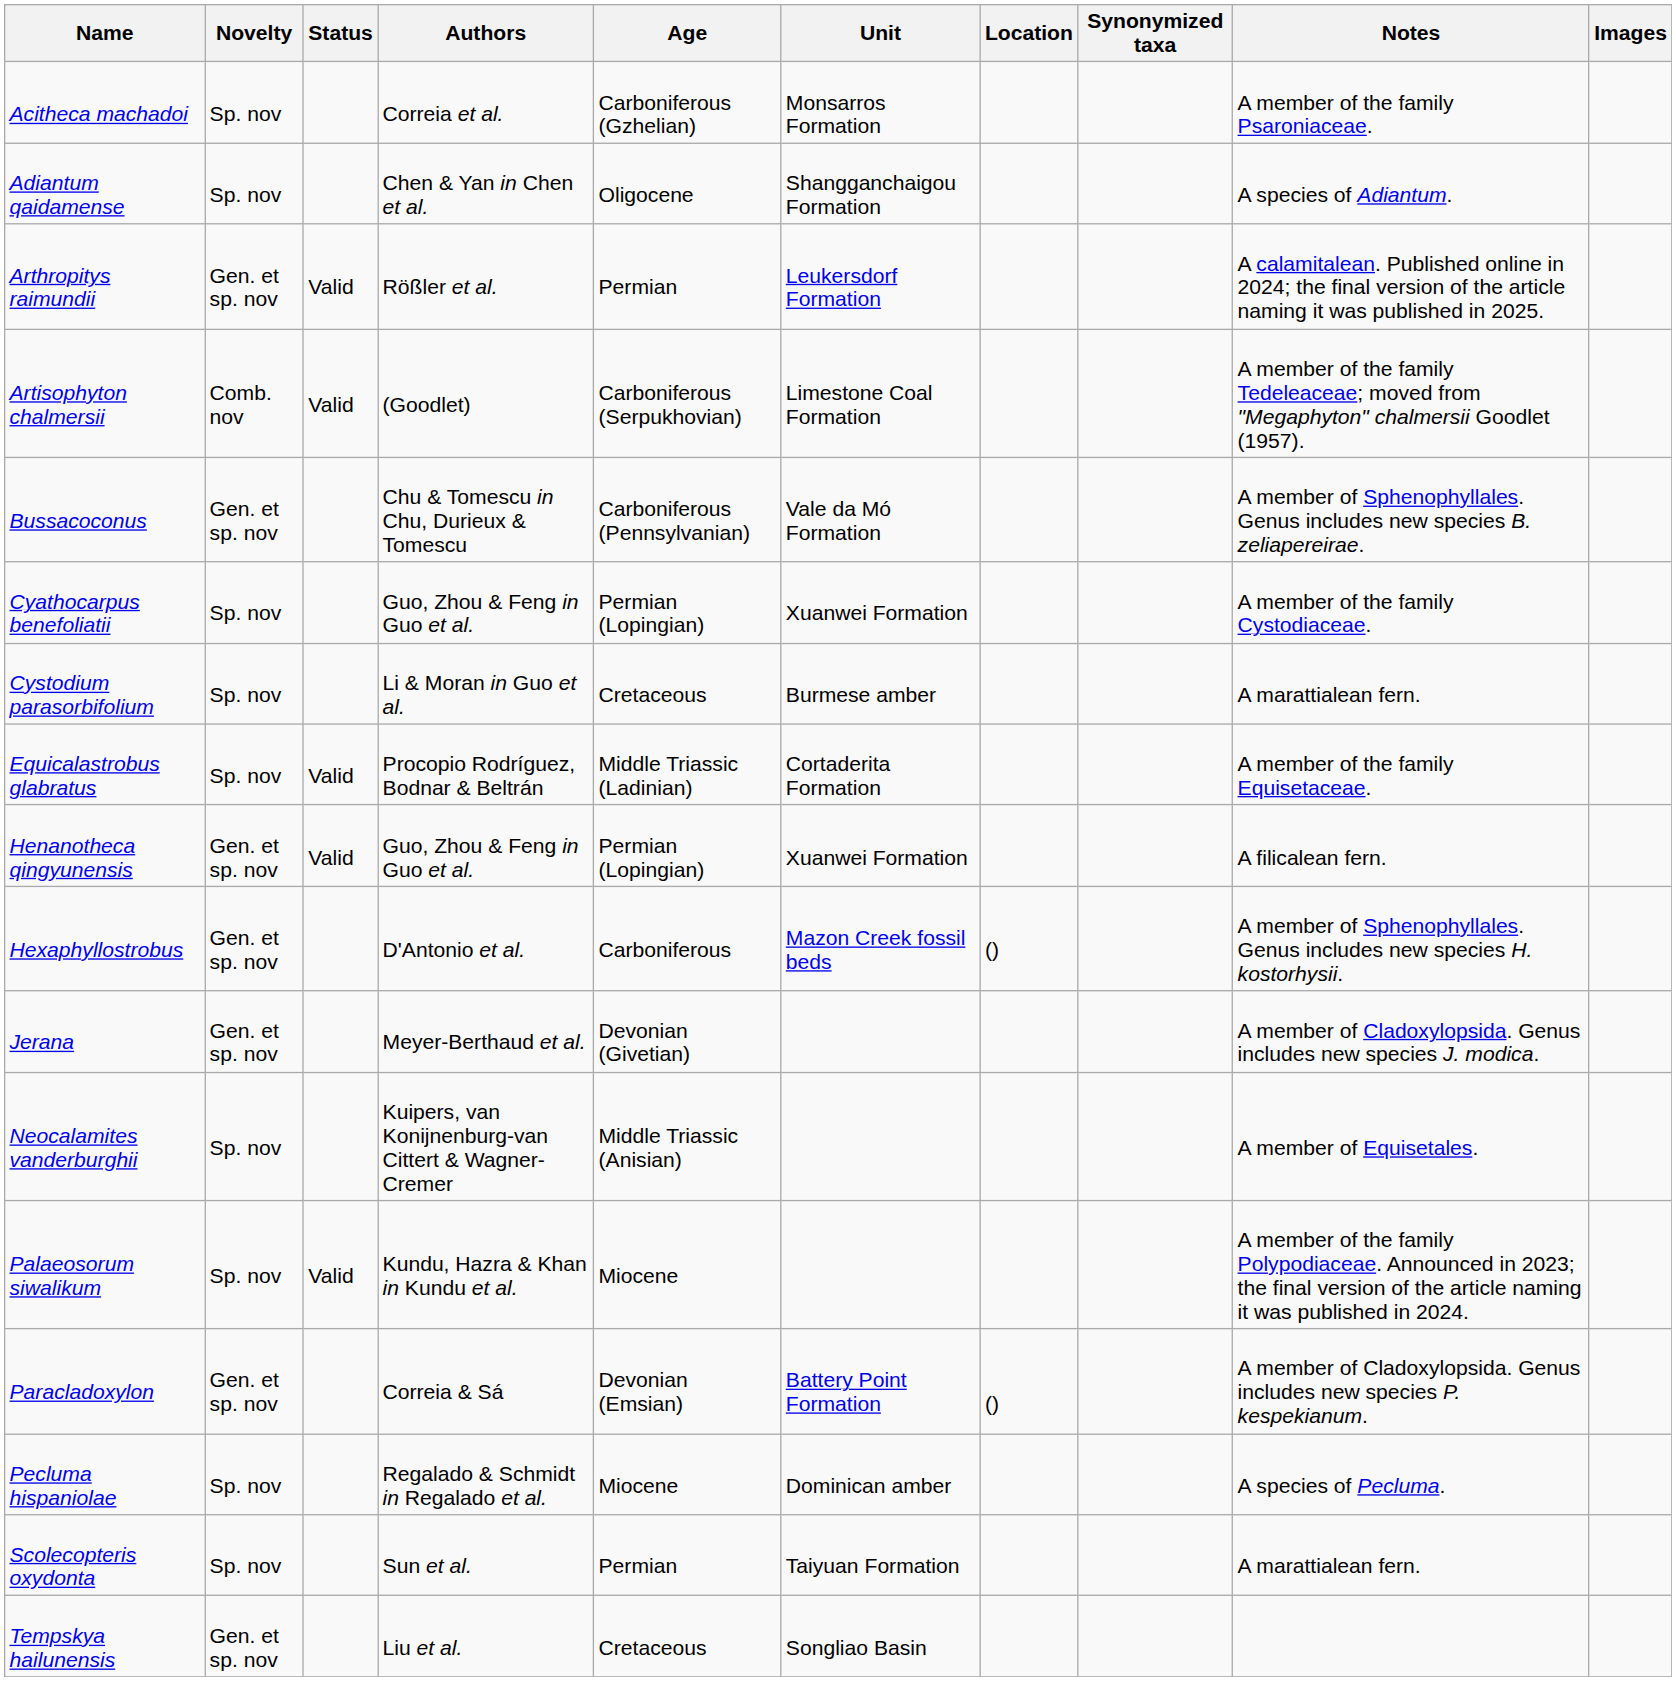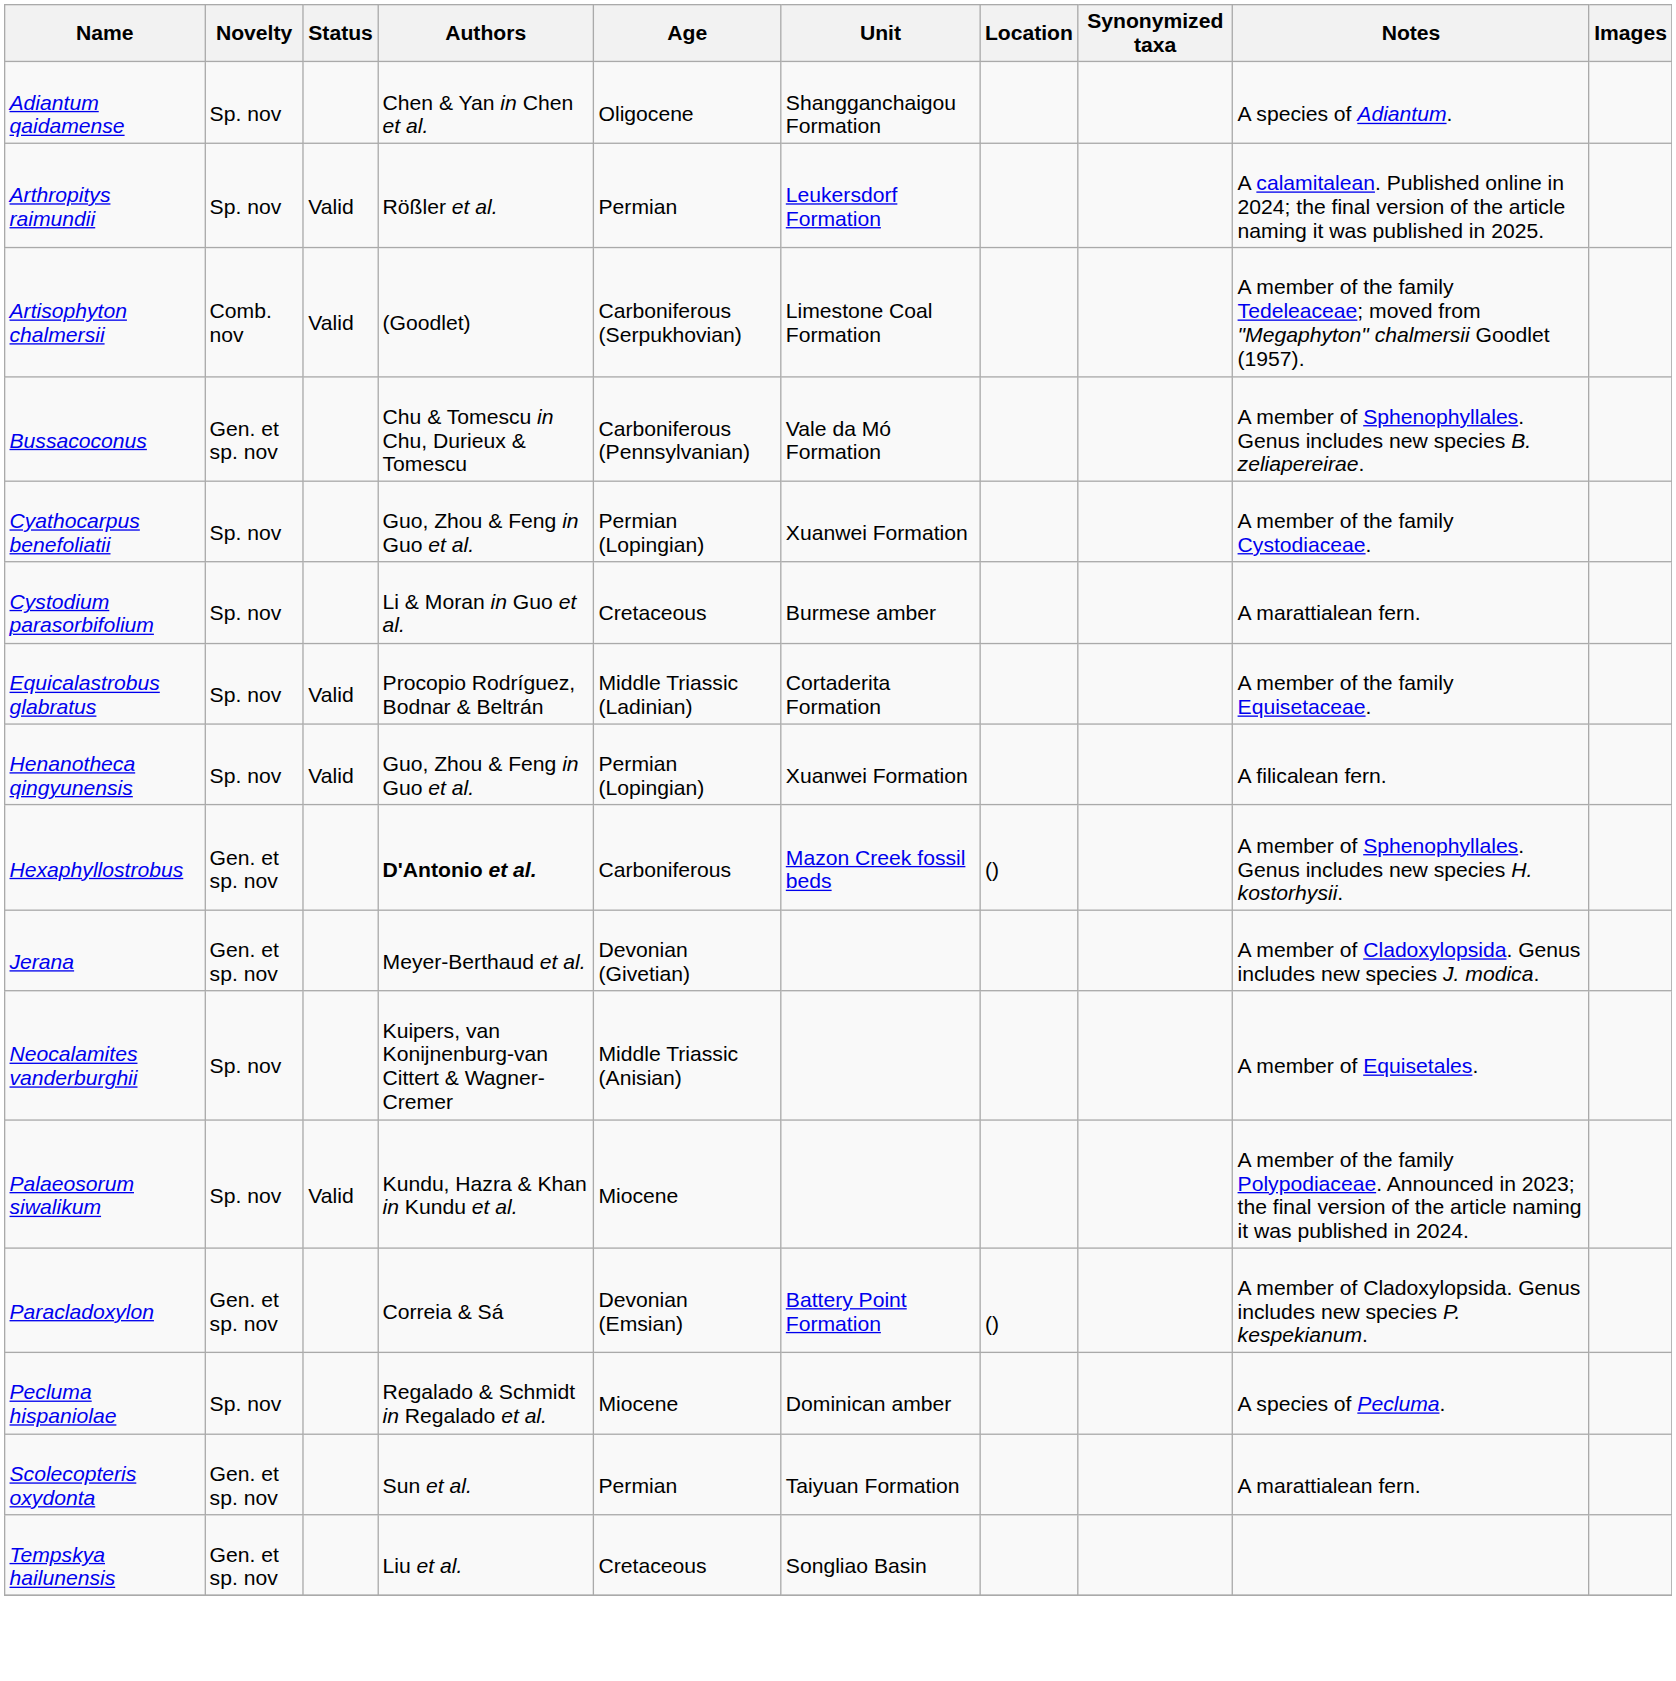- row: Acitheca machadoi | Sp. nov | Correia et al. | Carboniferous (Gzhelian) | Monsarros Formation | A member of the family Psaroniaceae.
Arthropitys raimundii | Novelty: Gen. et sp. nov -> Sp. nov
Henanotheca qingyunensis | Novelty: Gen. et sp. nov -> Sp. nov
Hexaphyllostrobus | Authors: normal -> bold
Scolecopteris oxydonta | Novelty: Sp. nov -> Gen. et sp. nov
